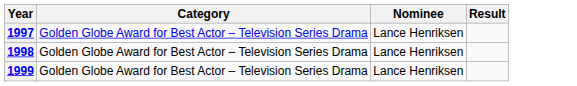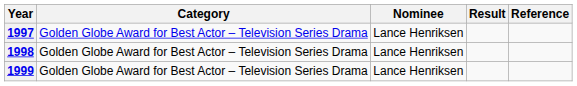+ column: Reference
